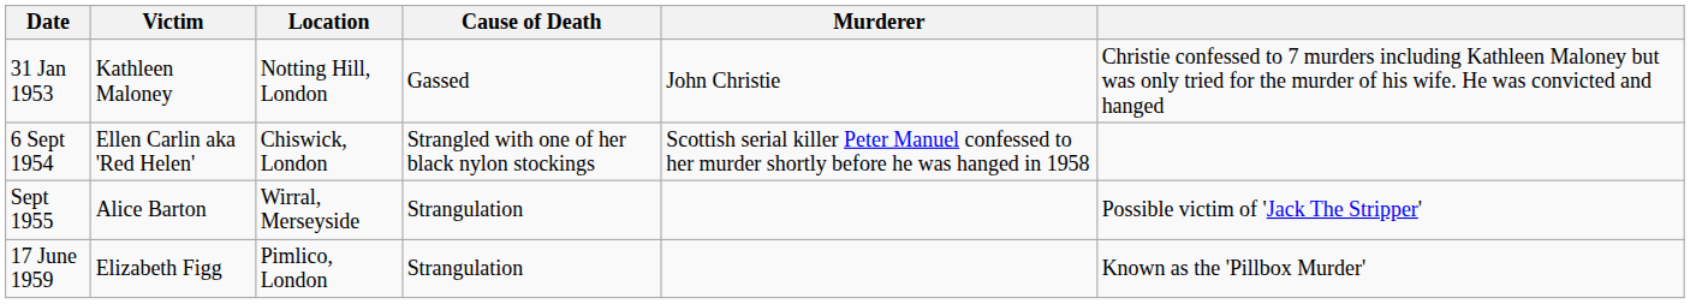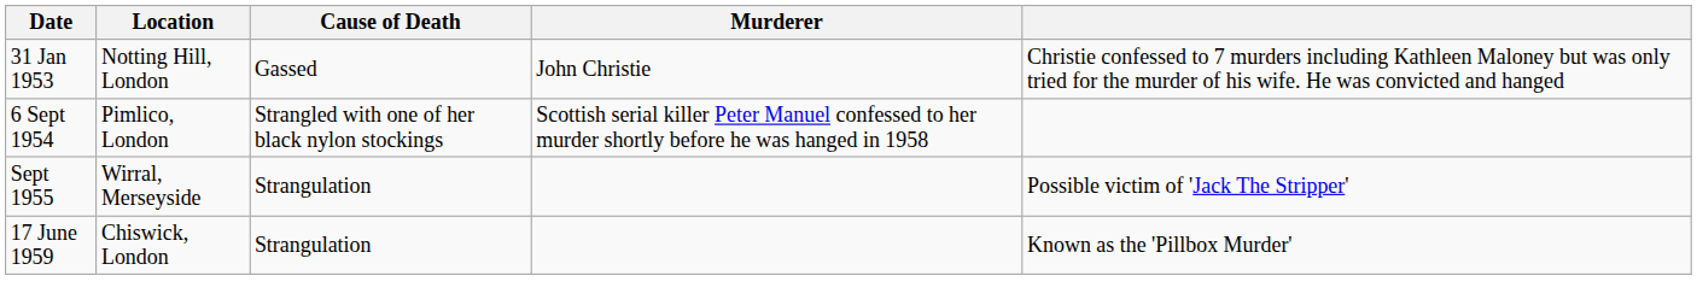- column: Victim | Kathleen Maloney | Ellen Carlin aka 'Red Helen' | Alice Barton | Elizabeth Figg
6 Sept 1954 | Location: Chiswick, London -> Pimlico, London
17 June 1959 | Location: Pimlico, London -> Chiswick, London
